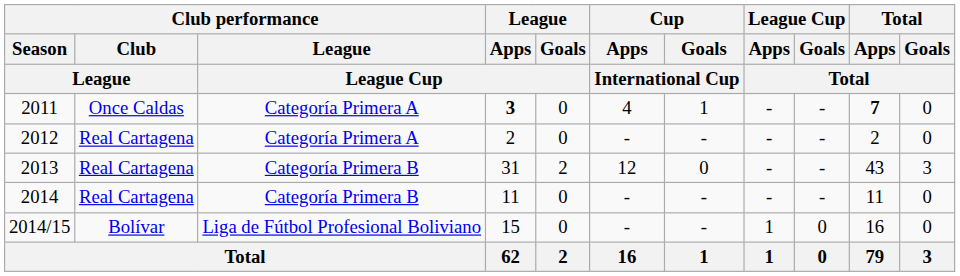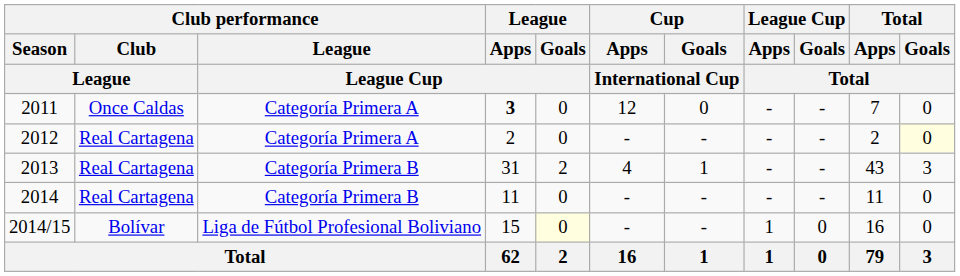2011 | Cup / Apps / International Cup: 4 -> 12
2011 | Cup / Goals / International Cup: 1 -> 0
2011 | Total / Apps / Total: bold -> normal
2012 | Total / Goals / Total: no background -> lightyellow background
2013 | Cup / Apps / International Cup: 12 -> 4
2013 | Cup / Goals / International Cup: 0 -> 1
2014/15 | League / Goals / League Cup: no background -> lightyellow background
